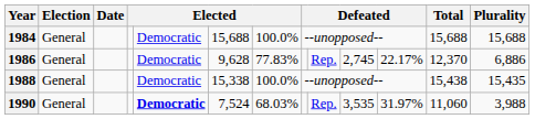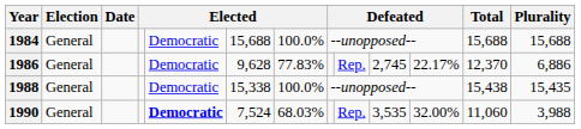1990 | column 11: 31.97% -> 32.00%
